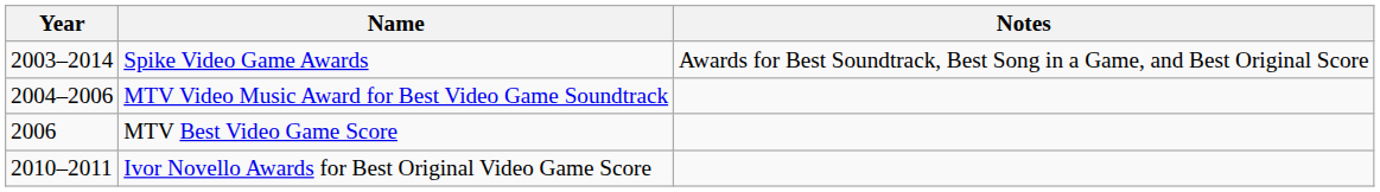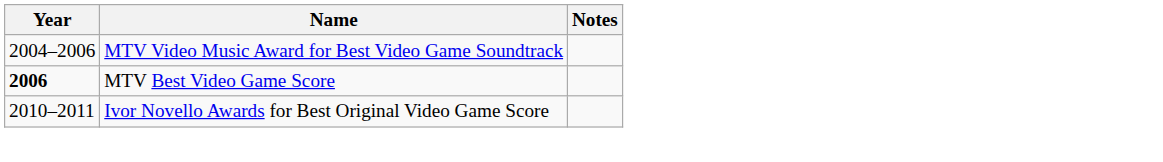- row: 2003–2014 | Spike Video Game Awards | Awards for Best Soundtrack, Best Song in a Game, and Best Original Score
MTV Best Video Game Score | Year: normal -> bold
